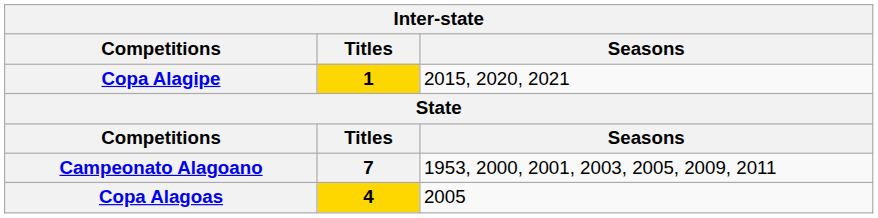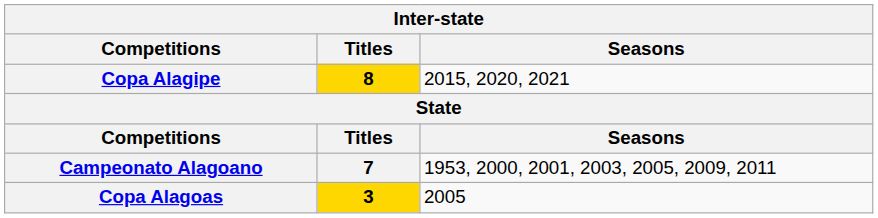Copa Alagipe | Titles: 1 -> 8
Copa Alagoas | Titles: 4 -> 3
